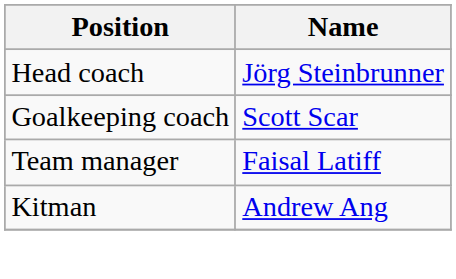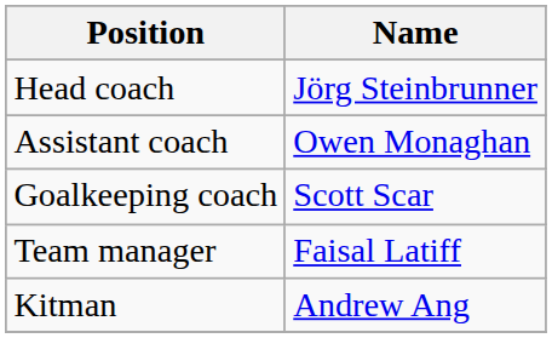+ row: Assistant coach | Owen Monaghan
